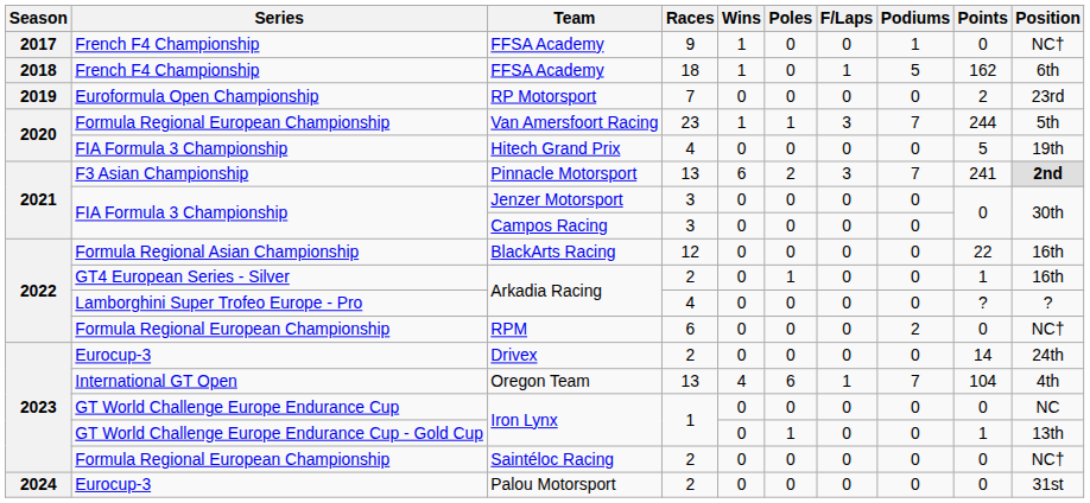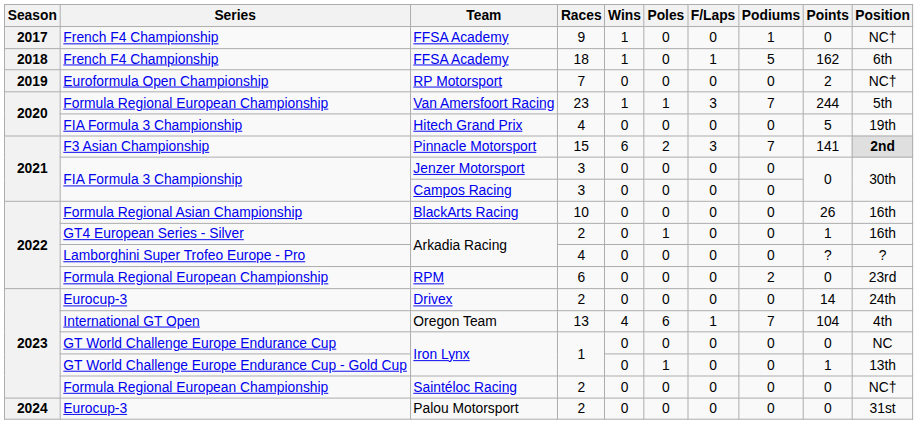RP Motorsport | Position: 23rd -> NC†
Pinnacle Motorsport | Races: 13 -> 15
Pinnacle Motorsport | Points: 241 -> 141
BlackArts Racing | Races: 12 -> 10
BlackArts Racing | Points: 22 -> 26
RPM | Position: NC† -> 23rd
